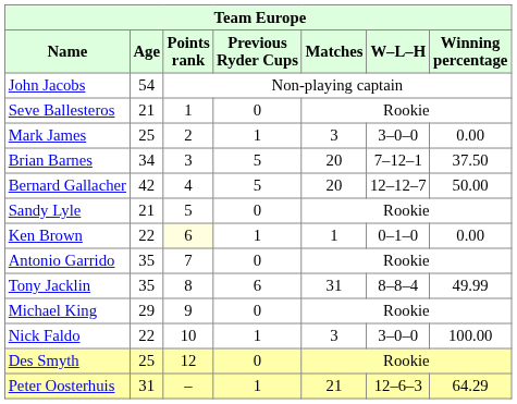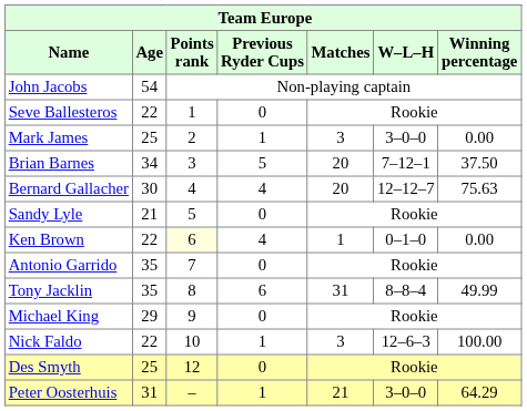Seve Ballesteros | Age: 21 -> 22
Bernard Gallacher | Age: 42 -> 30
Bernard Gallacher | Previous Ryder Cups: 5 -> 4
Bernard Gallacher | Winning percentage: 50.00 -> 75.63
Ken Brown | Previous Ryder Cups: 1 -> 4
Nick Faldo | W–L–H: 3–0–0 -> 12–6–3
Peter Oosterhuis | W–L–H: 12–6–3 -> 3–0–0
